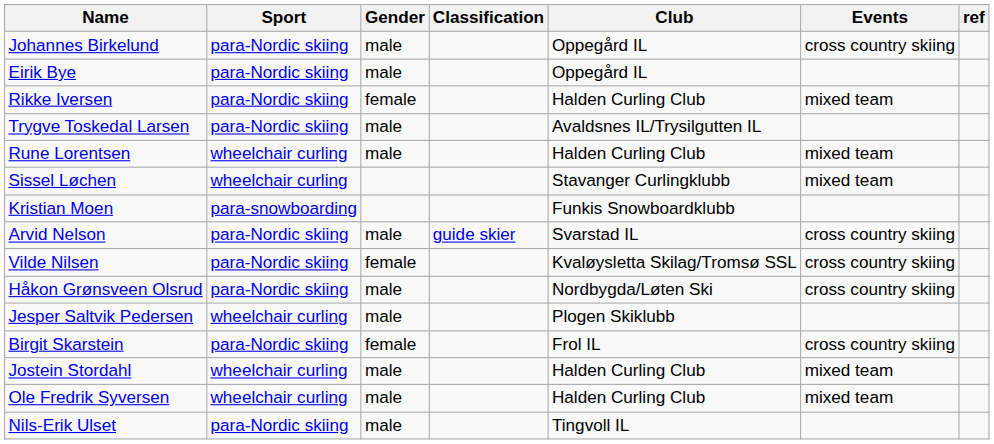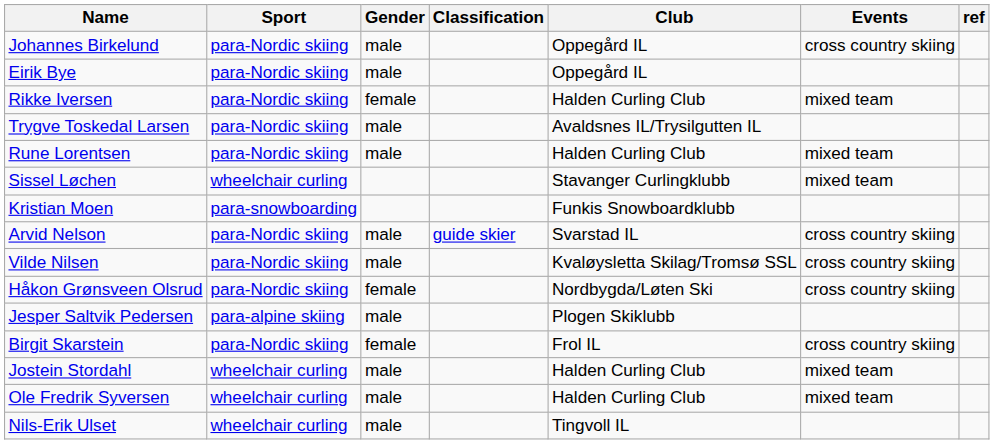Rune Lorentsen | Sport: wheelchair curling -> para-Nordic skiing
Vilde Nilsen | Gender: female -> male
Håkon Grønsveen Olsrud | Gender: male -> female
Jesper Saltvik Pedersen | Sport: wheelchair curling -> para-alpine skiing
Nils-Erik Ulset | Sport: para-Nordic skiing -> wheelchair curling
